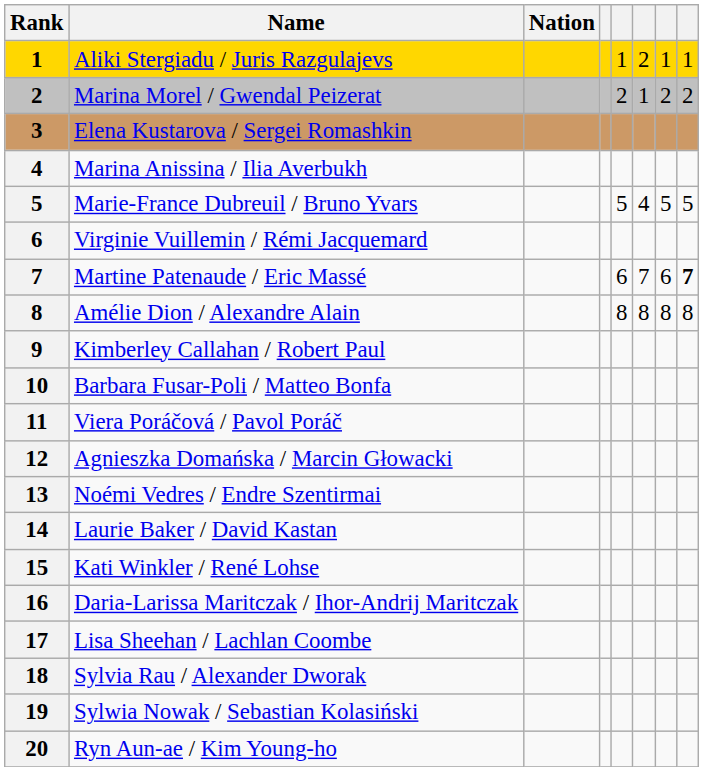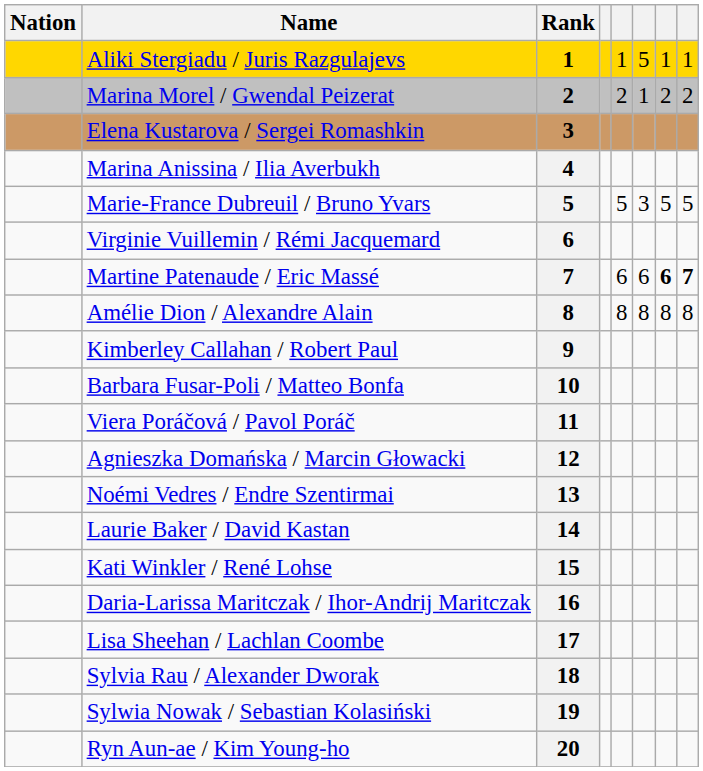columns swapped: Rank <-> Nation
Aliki Stergiadu / Juris Razgulajevs | column 6: 2 -> 5
Marie-France Dubreuil / Bruno Yvars | column 6: 4 -> 3
Martine Patenaude / Eric Massé | column 6: 7 -> 6
Martine Patenaude / Eric Massé | column 7: normal -> bold
